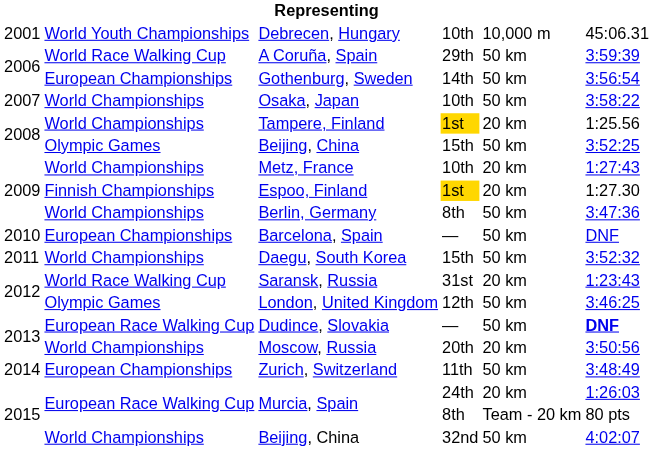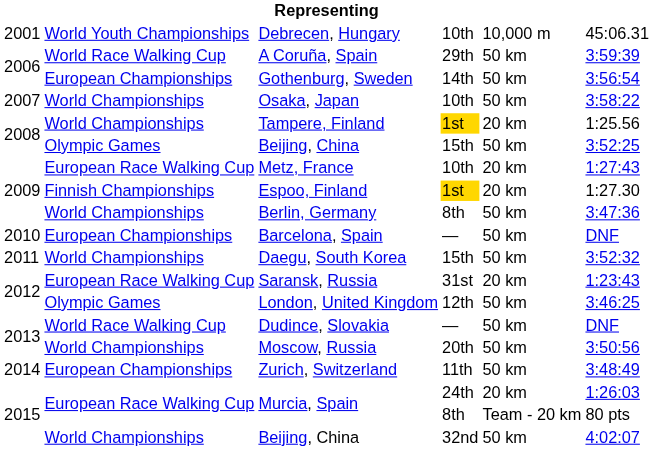Metz, France | column 2: World Championships -> European Race Walking Cup
Saransk, Russia | column 2: World Race Walking Cup -> European Race Walking Cup
Dudince, Slovakia | column 2: European Race Walking Cup -> World Race Walking Cup
Dudince, Slovakia | column 6: bold -> normal
Moscow, Russia | column 5: 20 km -> 50 km
